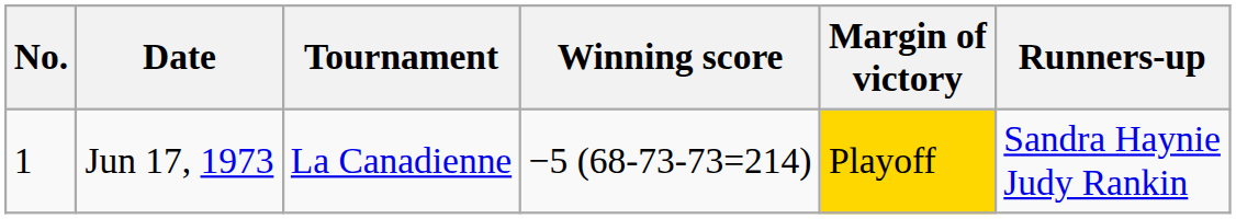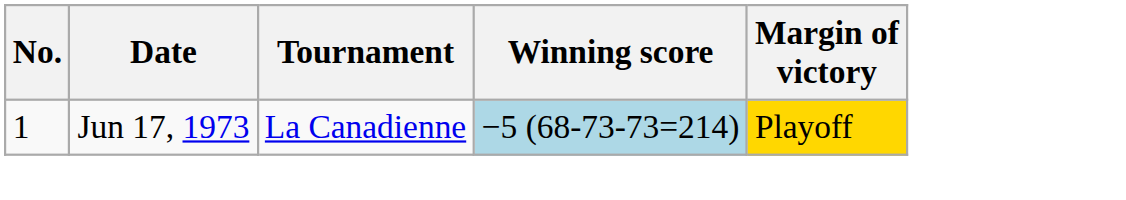- column: Runners-up | Sandra Haynie Judy Rankin
Jun 17, 1973 | Winning score: no background -> lightblue background
